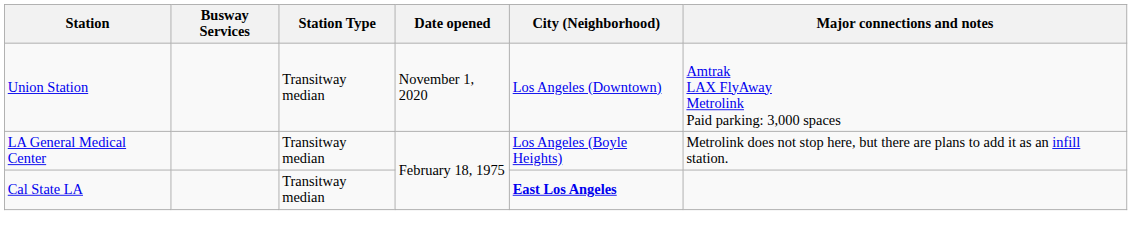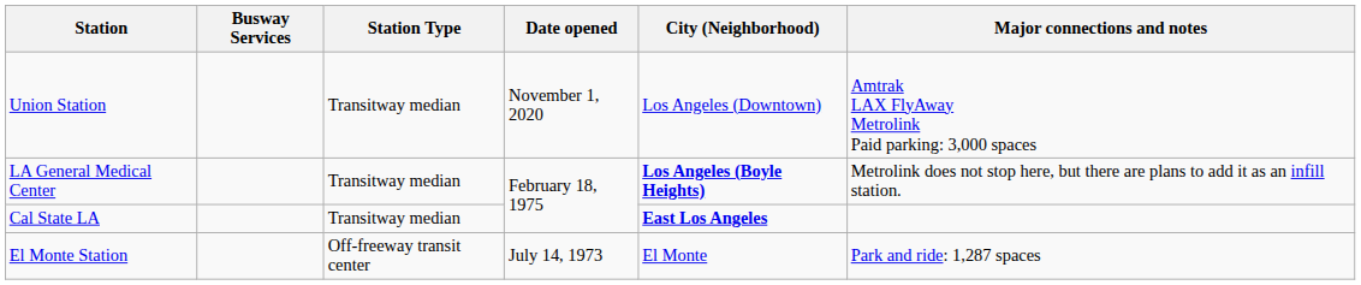LA General Medical Center | City (Neighborhood): normal -> bold
+ row: El Monte Station | Off-freeway transit center | July 14, 1973 | El Monte | Park and ride: 1,287 spaces
